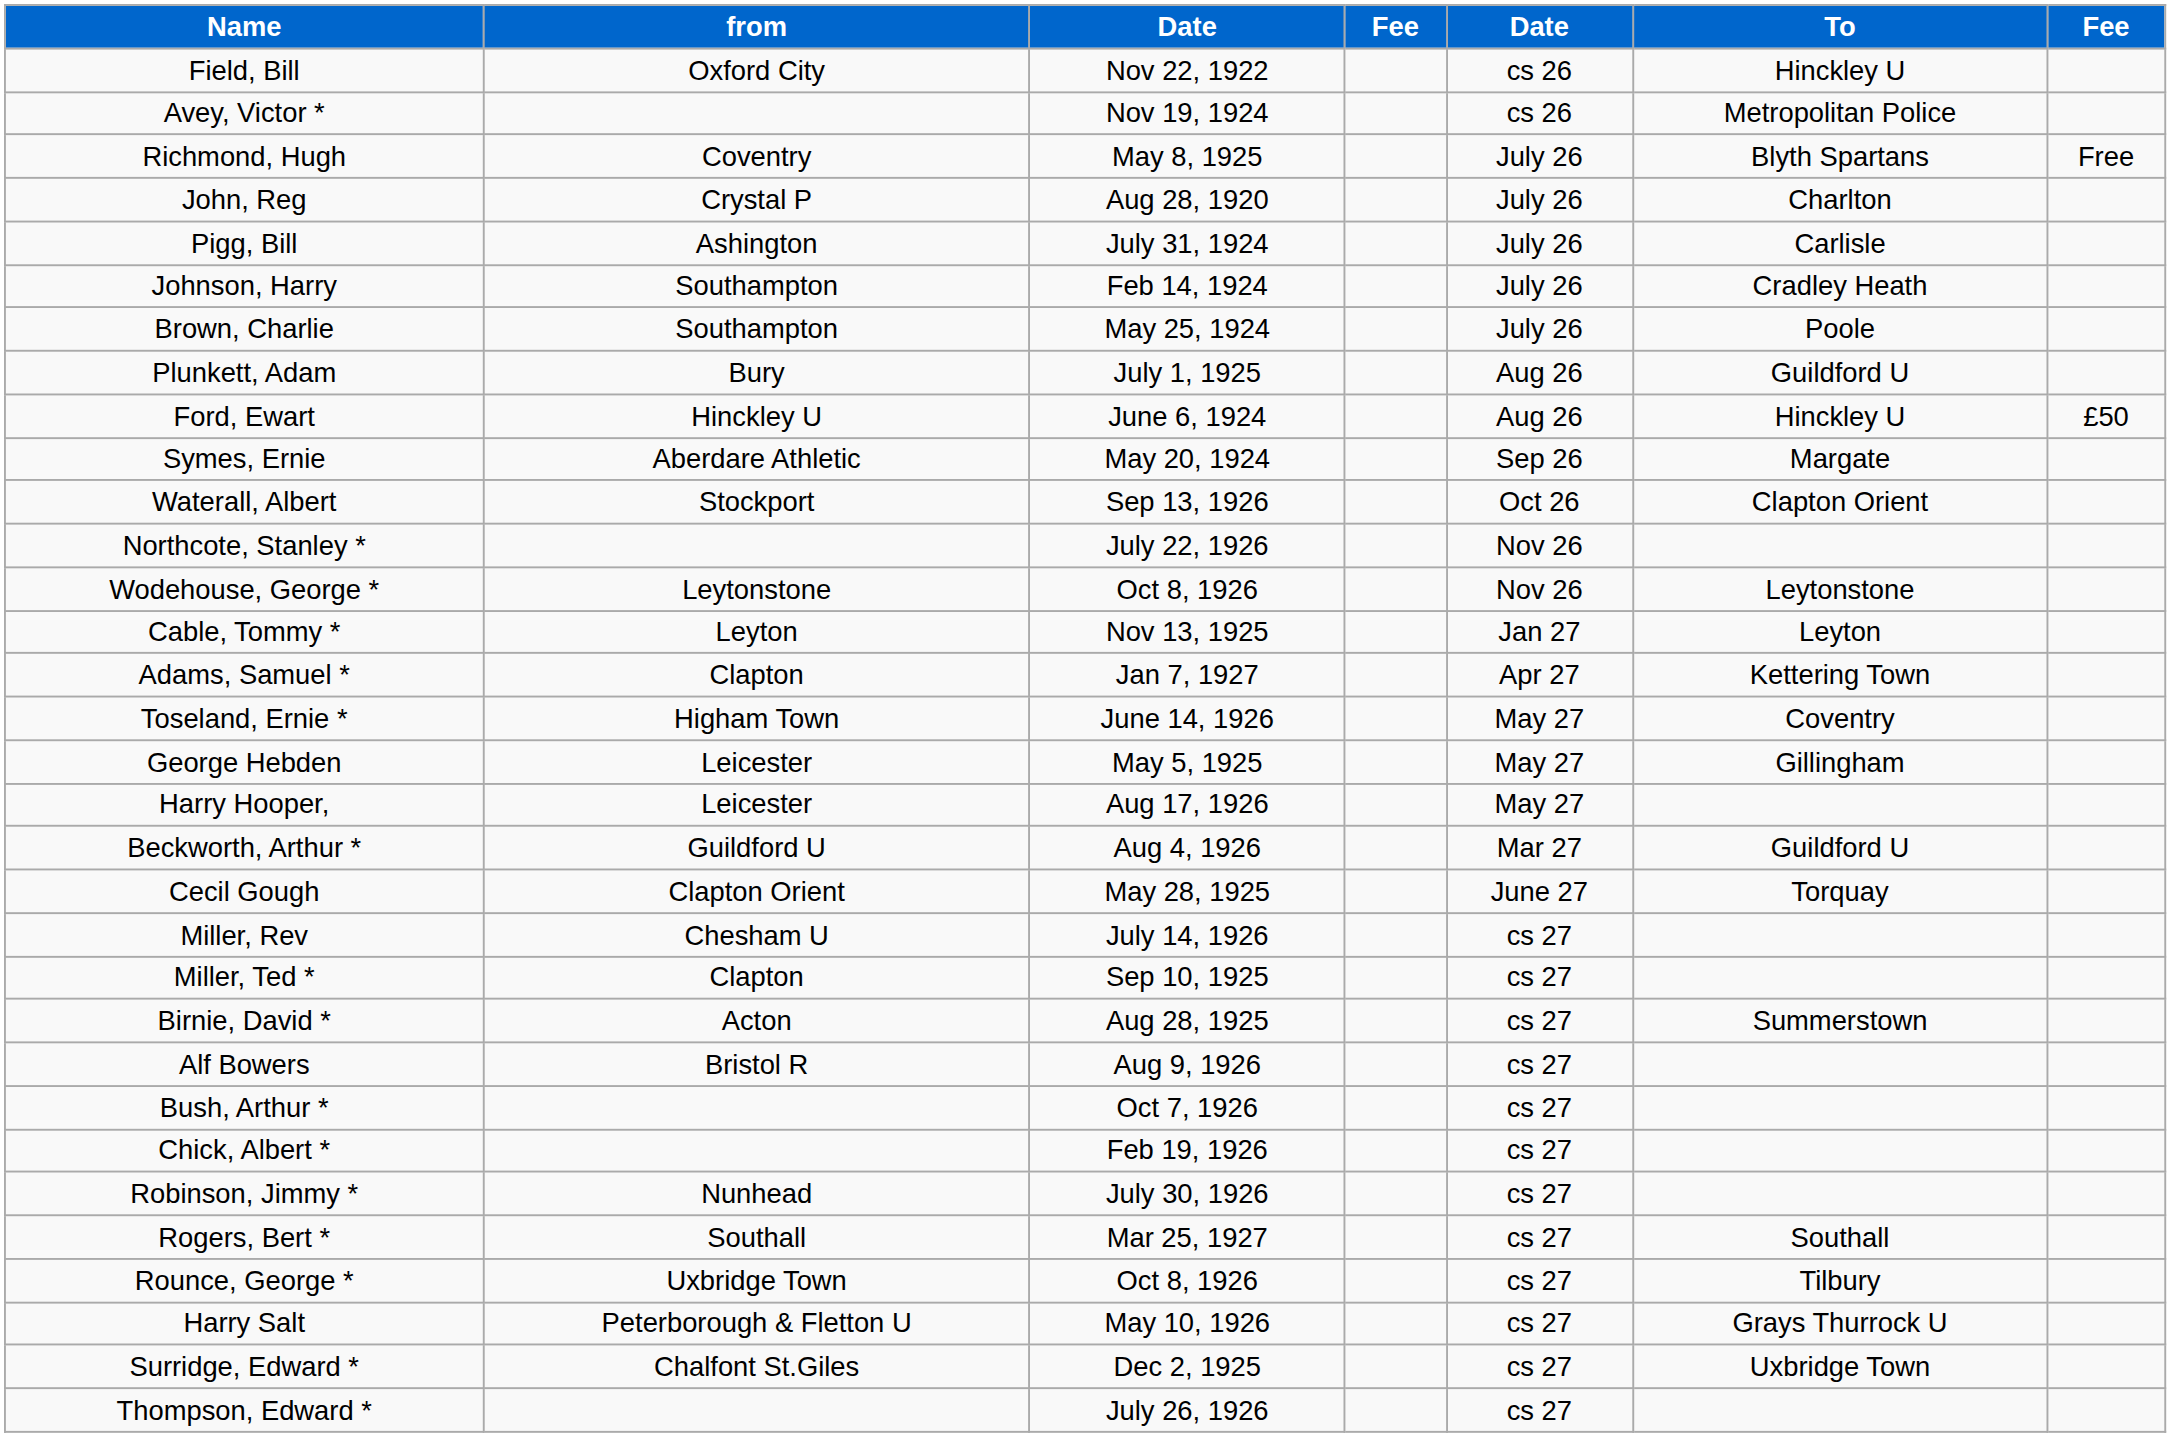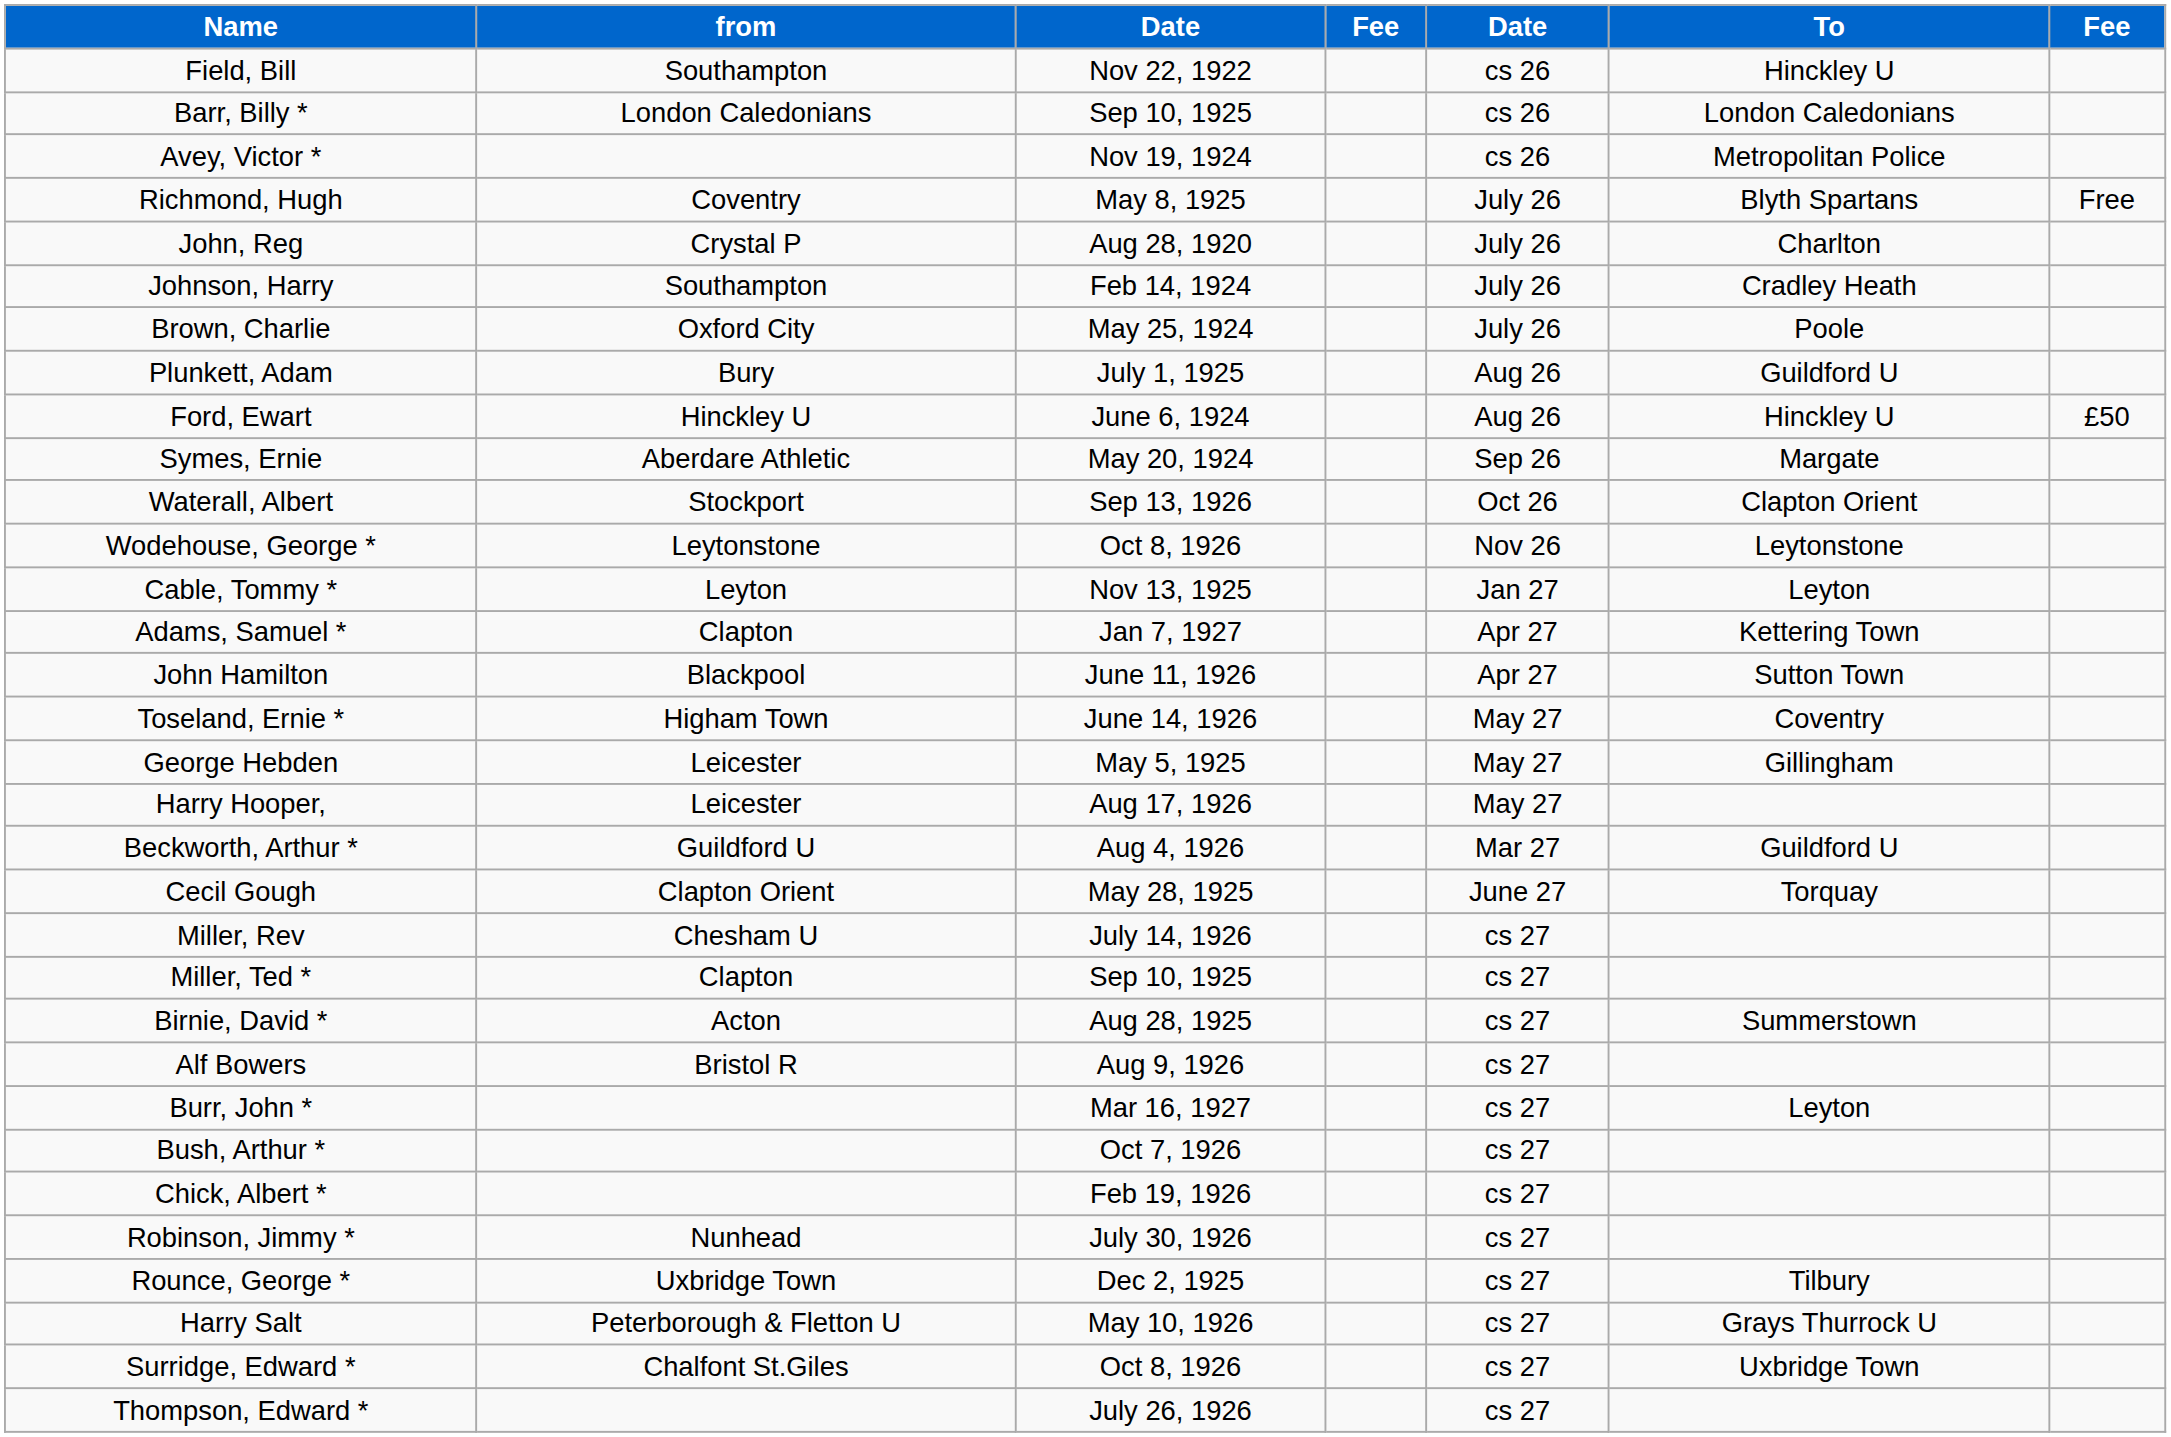Field, Bill | from: Oxford City -> Southampton
+ row: Barr, Billy * | London Caledonians | Sep 10, 1925 | cs 26 | London Caledonians
- row: Pigg, Bill | Ashington | July 31, 1924 | July 26 | Carlisle
Brown, Charlie | from: Southampton -> Oxford City
- row: Northcote, Stanley * | July 22, 1926 | Nov 26
+ row: John Hamilton | Blackpool | June 11, 1926 | Apr 27 | Sutton Town
+ row: Burr, John * | Mar 16, 1927 | cs 27 | Leyton
- row: Rogers, Bert * | Southall | Mar 25, 1927 | cs 27 | Southall
Rounce, George * | column 3: Oct 8, 1926 -> Dec 2, 1925
Surridge, Edward * | column 3: Dec 2, 1925 -> Oct 8, 1926
